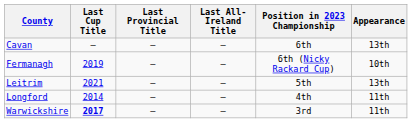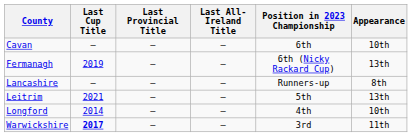Cavan | Appearance: 13th -> 10th
Fermanagh | Appearance: 10th -> 13th
+ row: Lancashire | — | — | — | Runners-up | 8th
Longford | Appearance: 11th -> 10th
